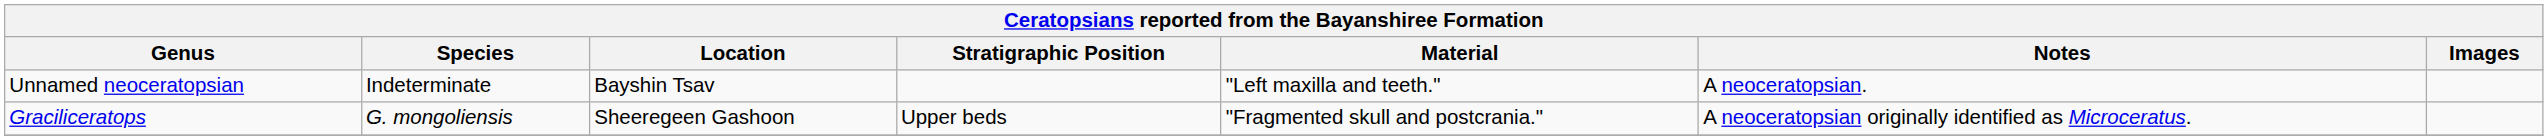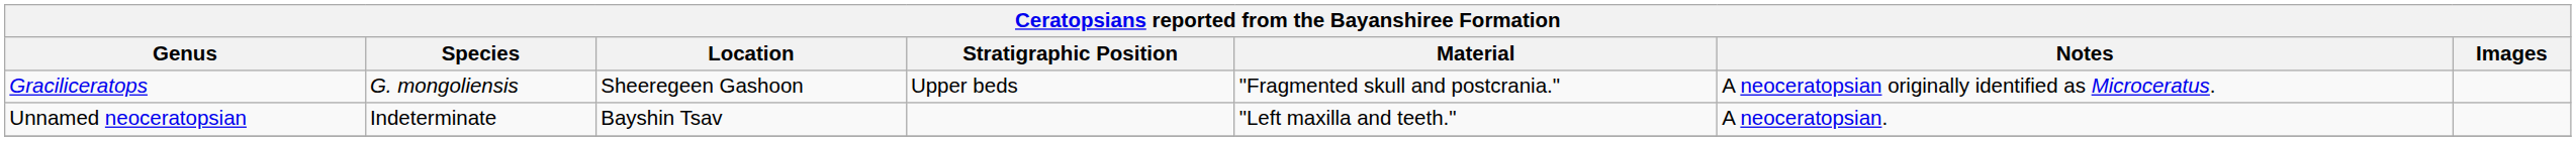rows swapped: Graciliceratops <-> Unnamed neoceratopsian
